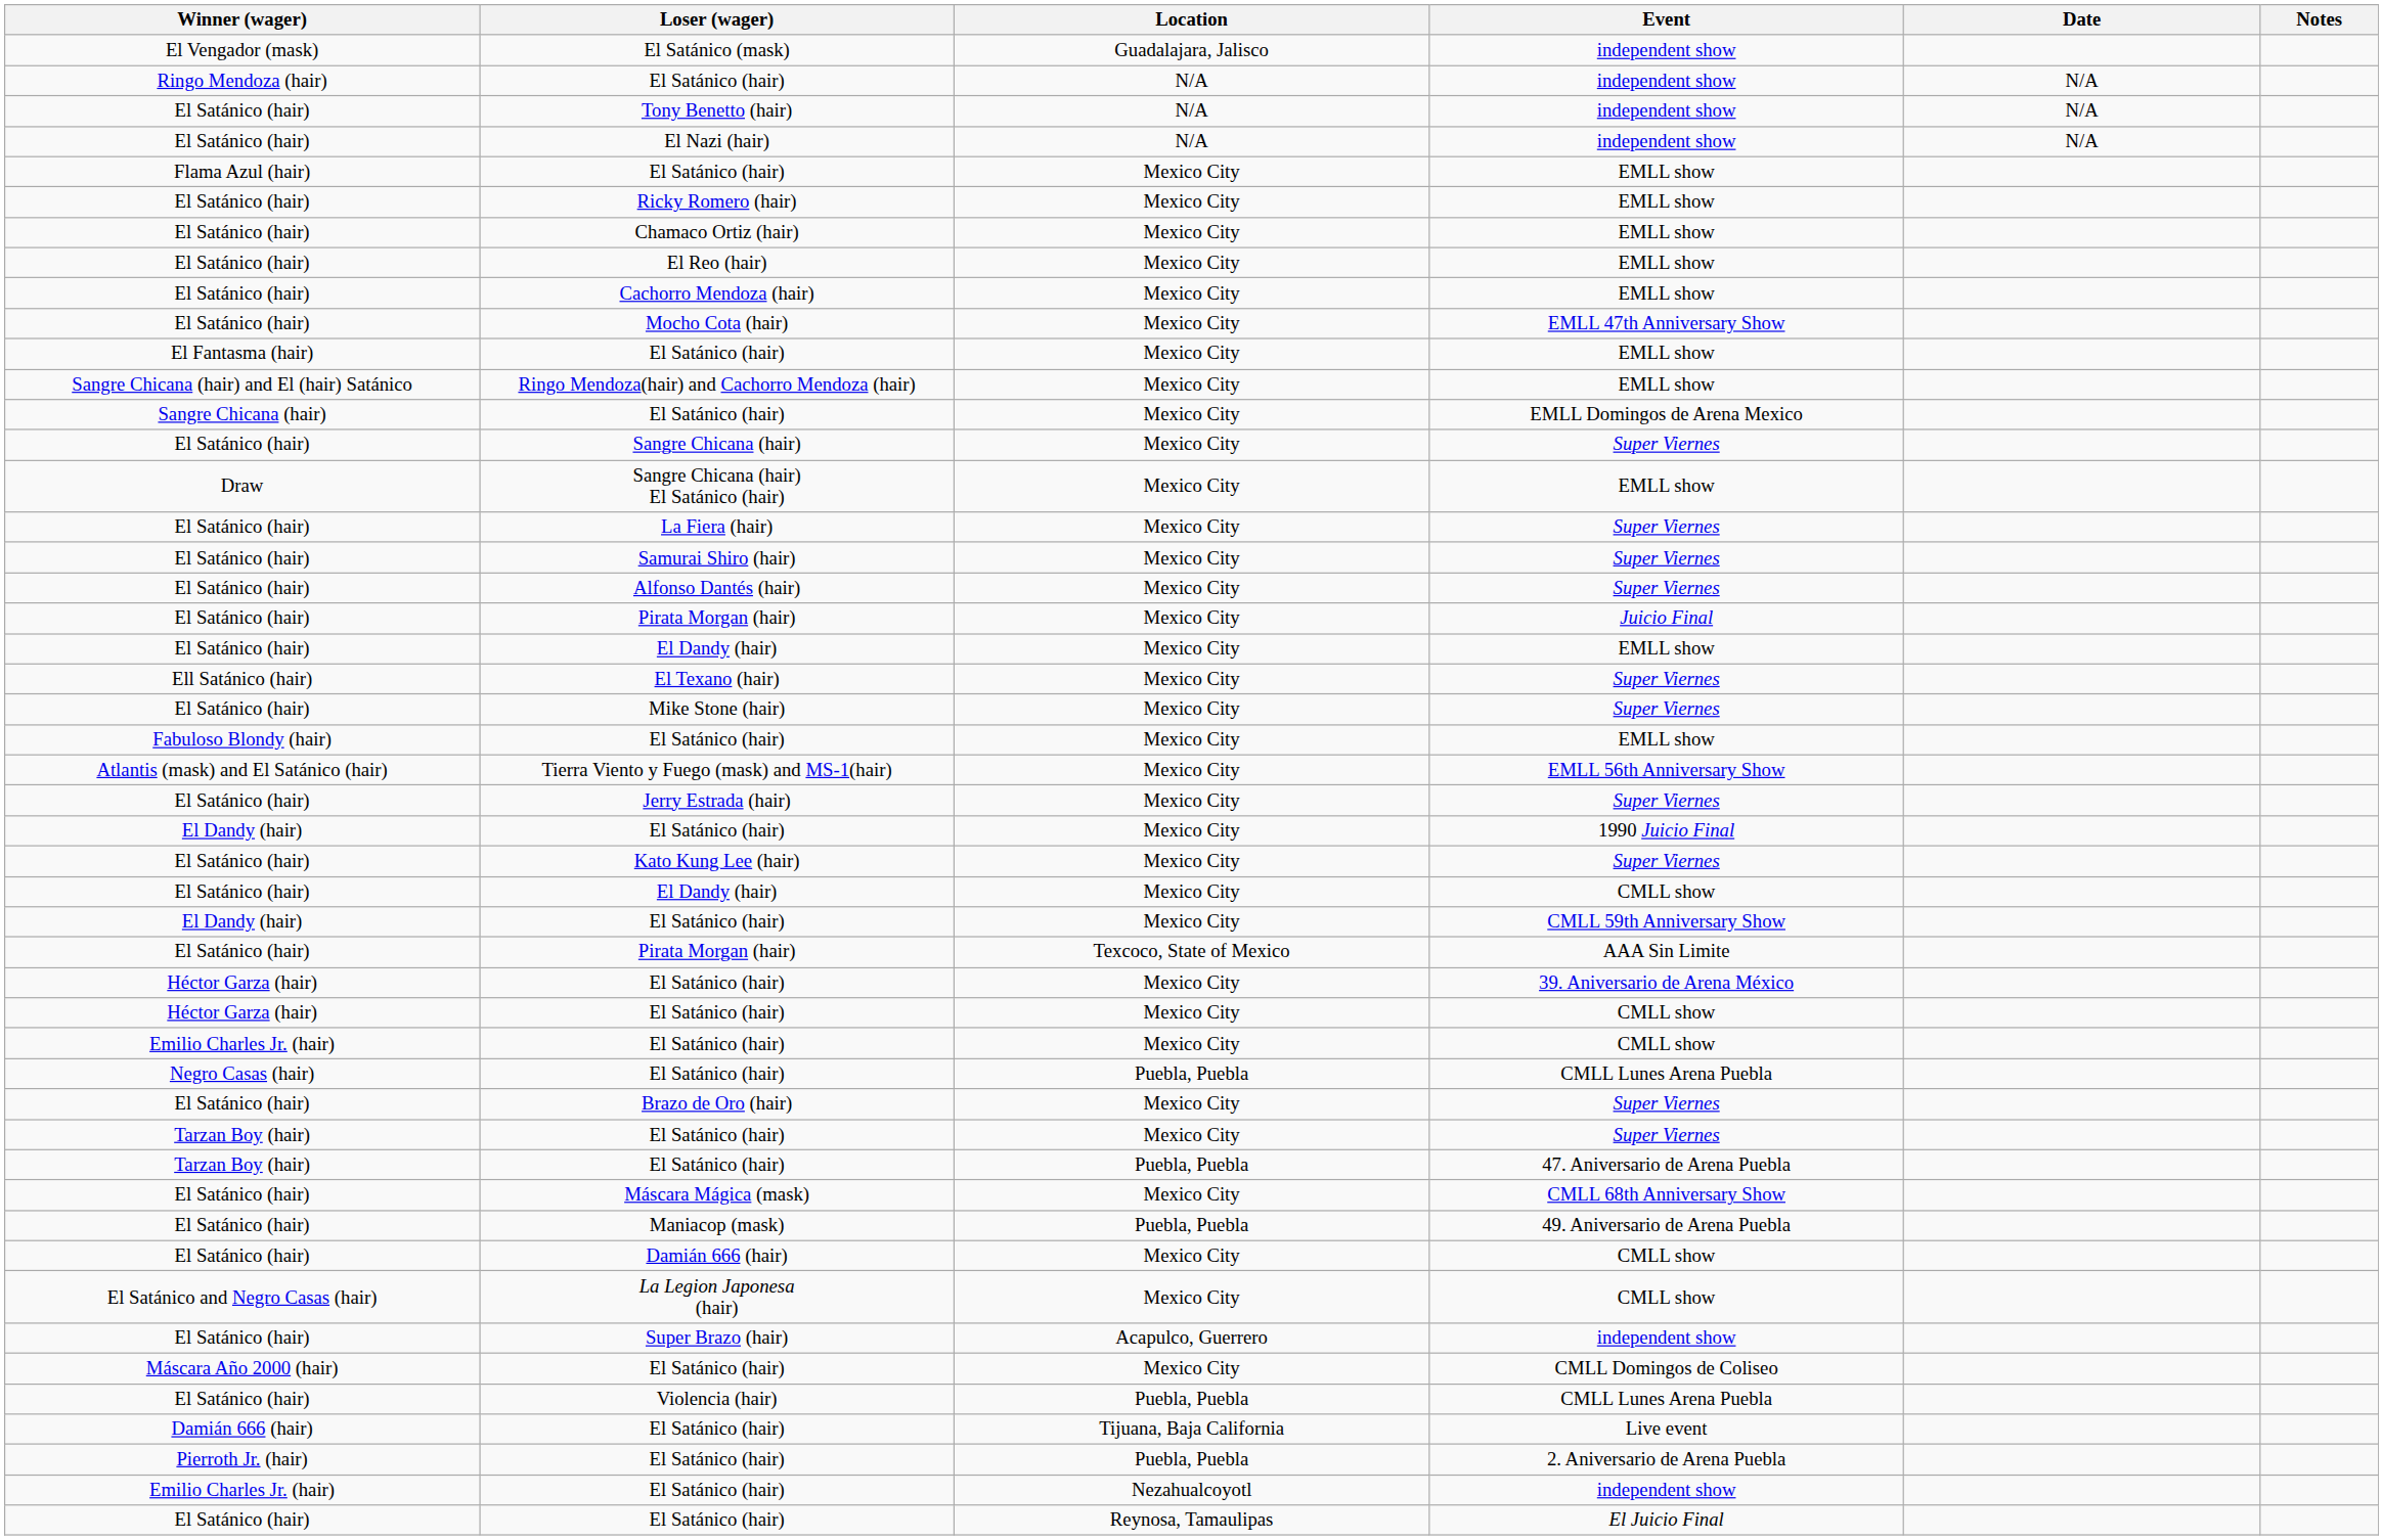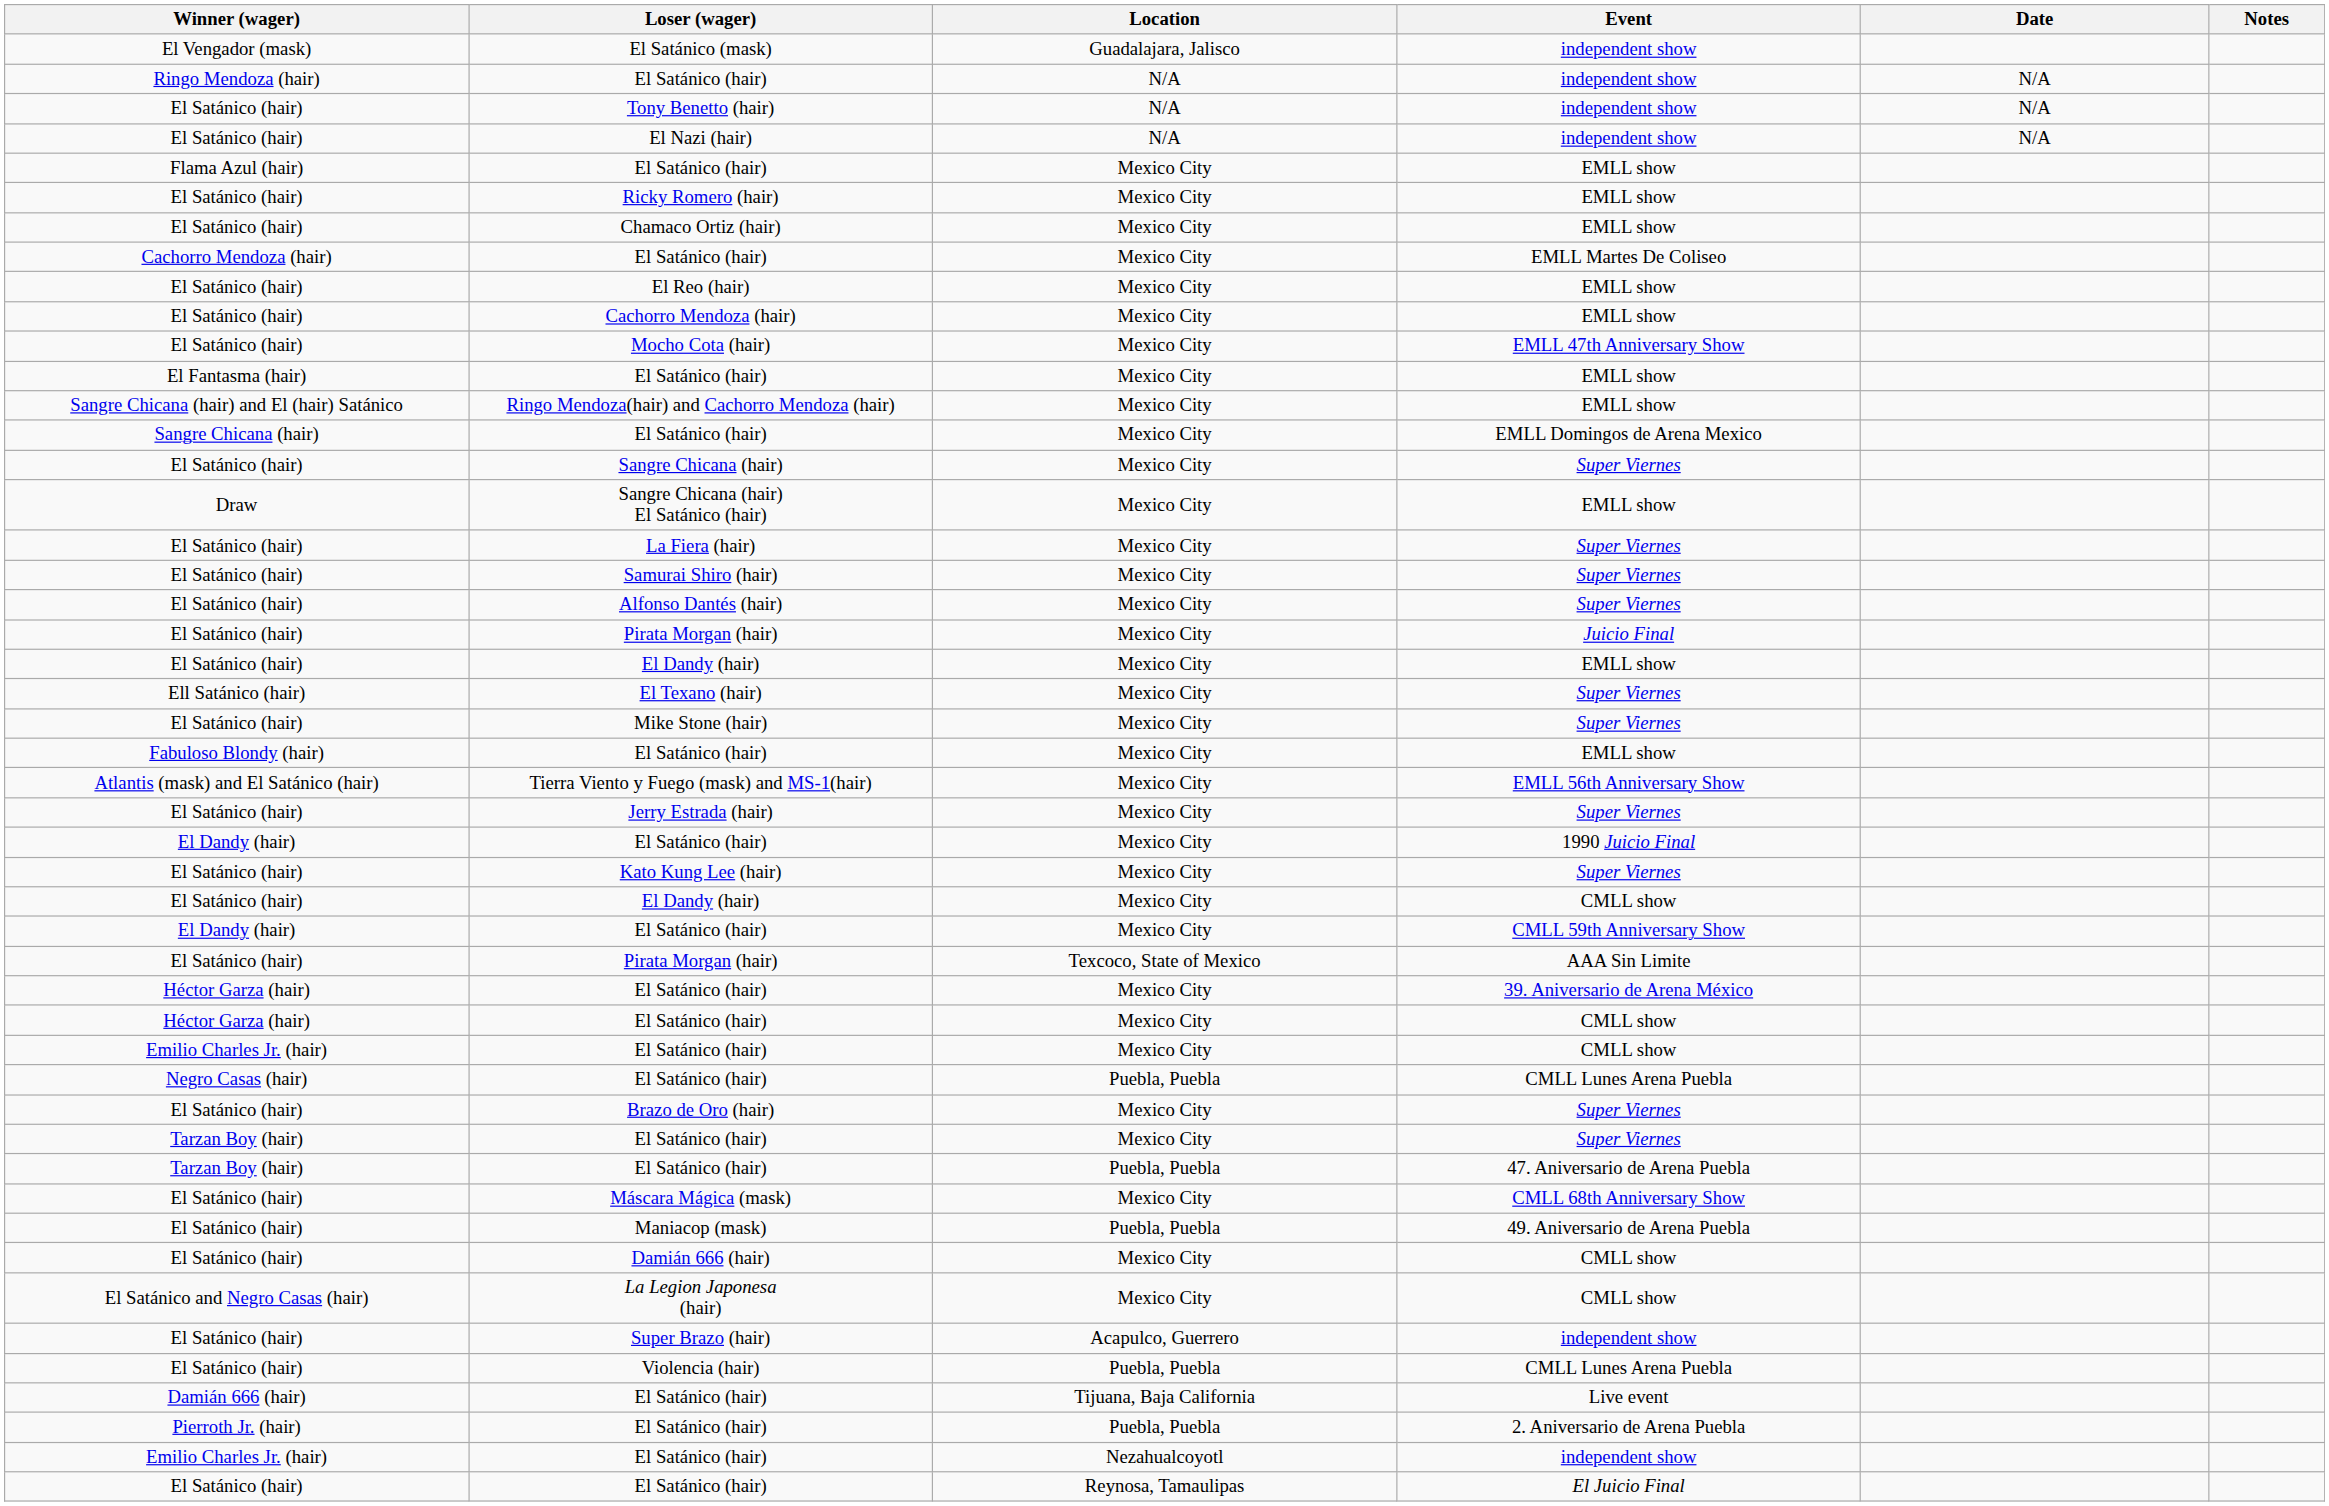+ row: Cachorro Mendoza (hair) | El Satánico (hair) | Mexico City | EMLL Martes De Coliseo
- row: Máscara Año 2000 (hair) | El Satánico (hair) | Mexico City | CMLL Domingos de Coliseo
